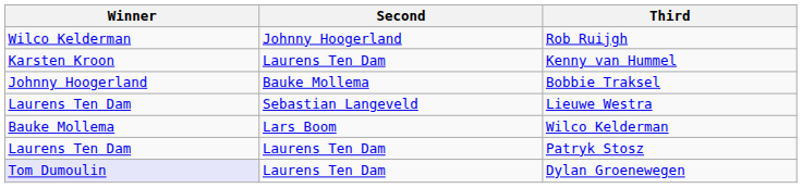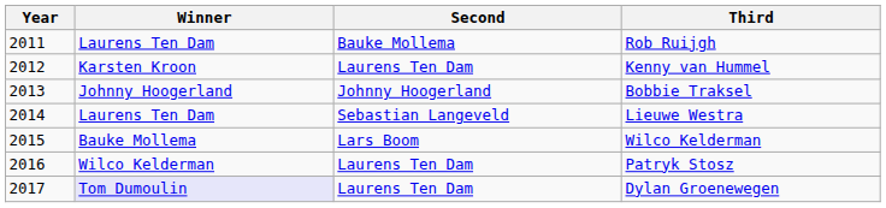+ column: Year | 2011 | 2012 | 2013 | 2014 | 2015 | 2016 | 2017
Rob Ruijgh | Winner: Wilco Kelderman -> Laurens Ten Dam
Rob Ruijgh | Second: Johnny Hoogerland -> Bauke Mollema
Bobbie Traksel | Second: Bauke Mollema -> Johnny Hoogerland
Patryk Stosz | Winner: Laurens Ten Dam -> Wilco Kelderman
